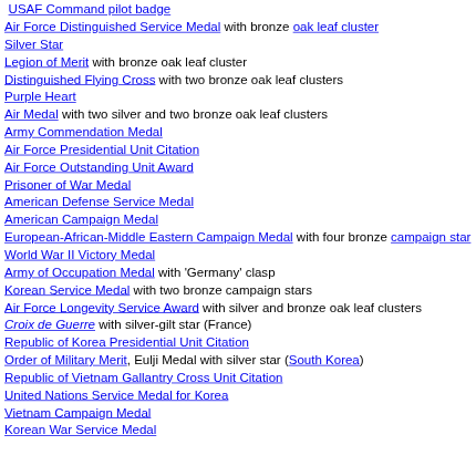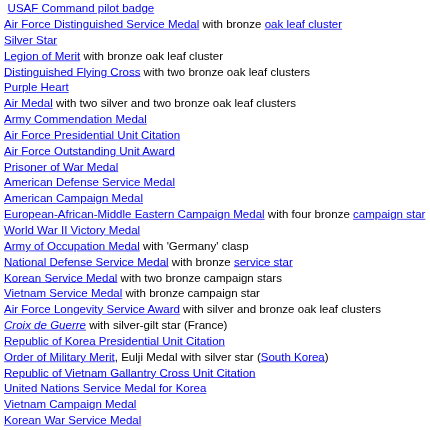+ row: National Defense Service Medal with bronze service star
+ row: Vietnam Service Medal with bronze campaign star
